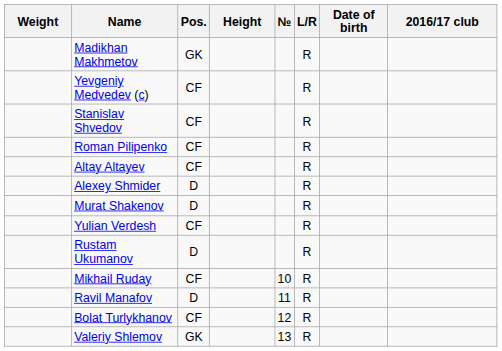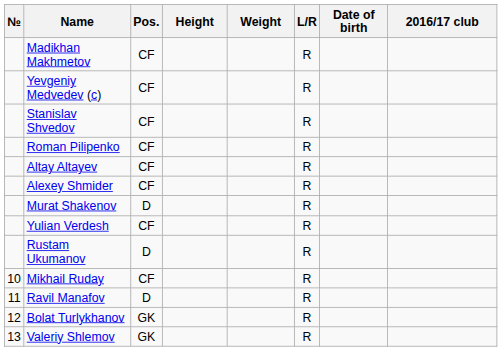columns swapped: № <-> Weight
Madikhan Makhmetov | Pos.: GK -> CF
Alexey Shmider | Pos.: D -> CF
Bolat Turlykhanov | Pos.: CF -> GK
